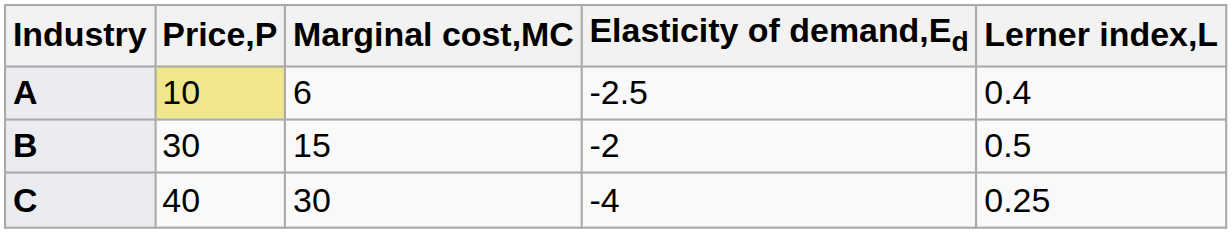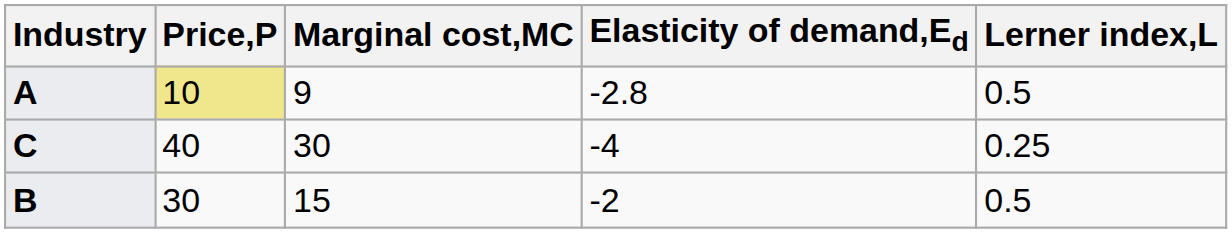A | Marginal cost,MC: 6 -> 9
A | Elasticity of demand,Ed: -2.5 -> -2.8
A | Lerner index,L: 0.4 -> 0.5
rows swapped: B <-> C
